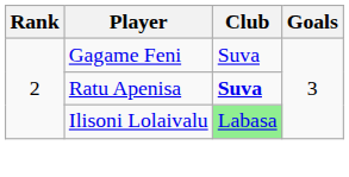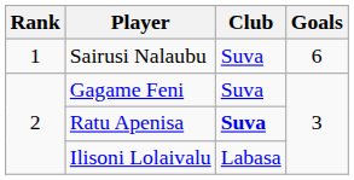+ row: 1 | Sairusi Nalaubu | Suva | 6
Ilisoni Lolaivalu | Club: lightgreen background -> no background
